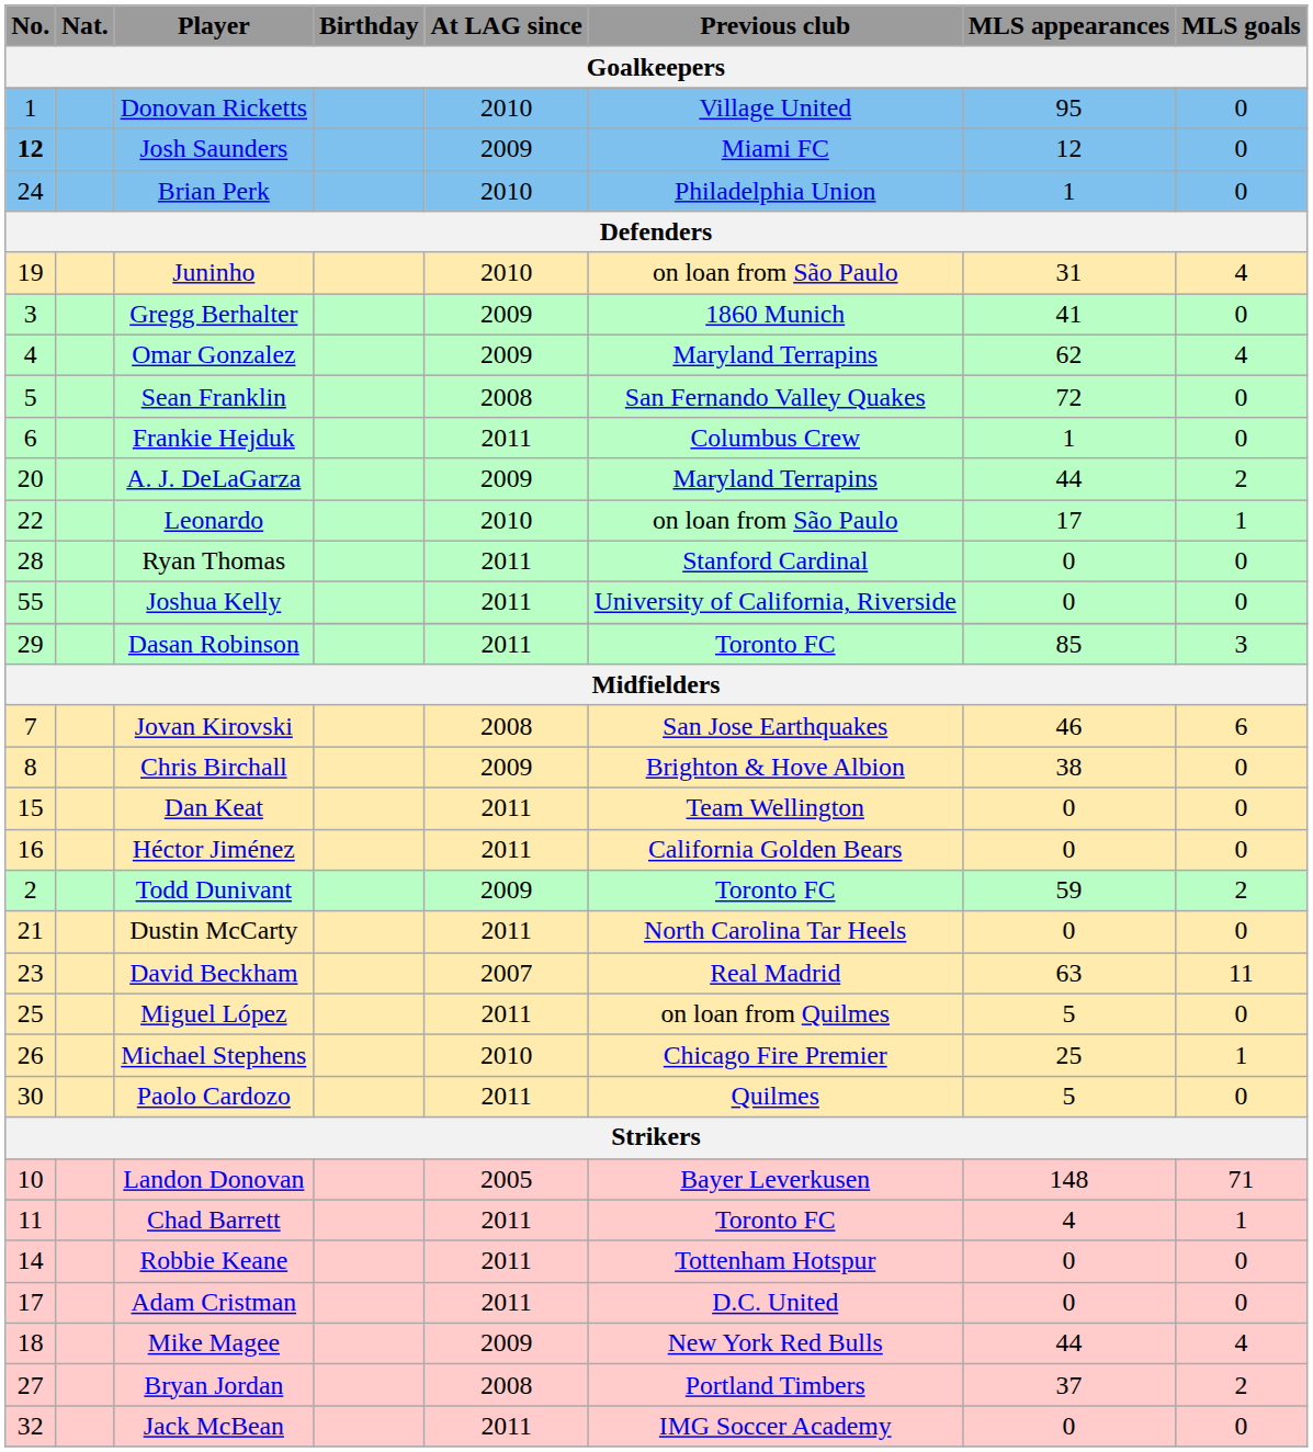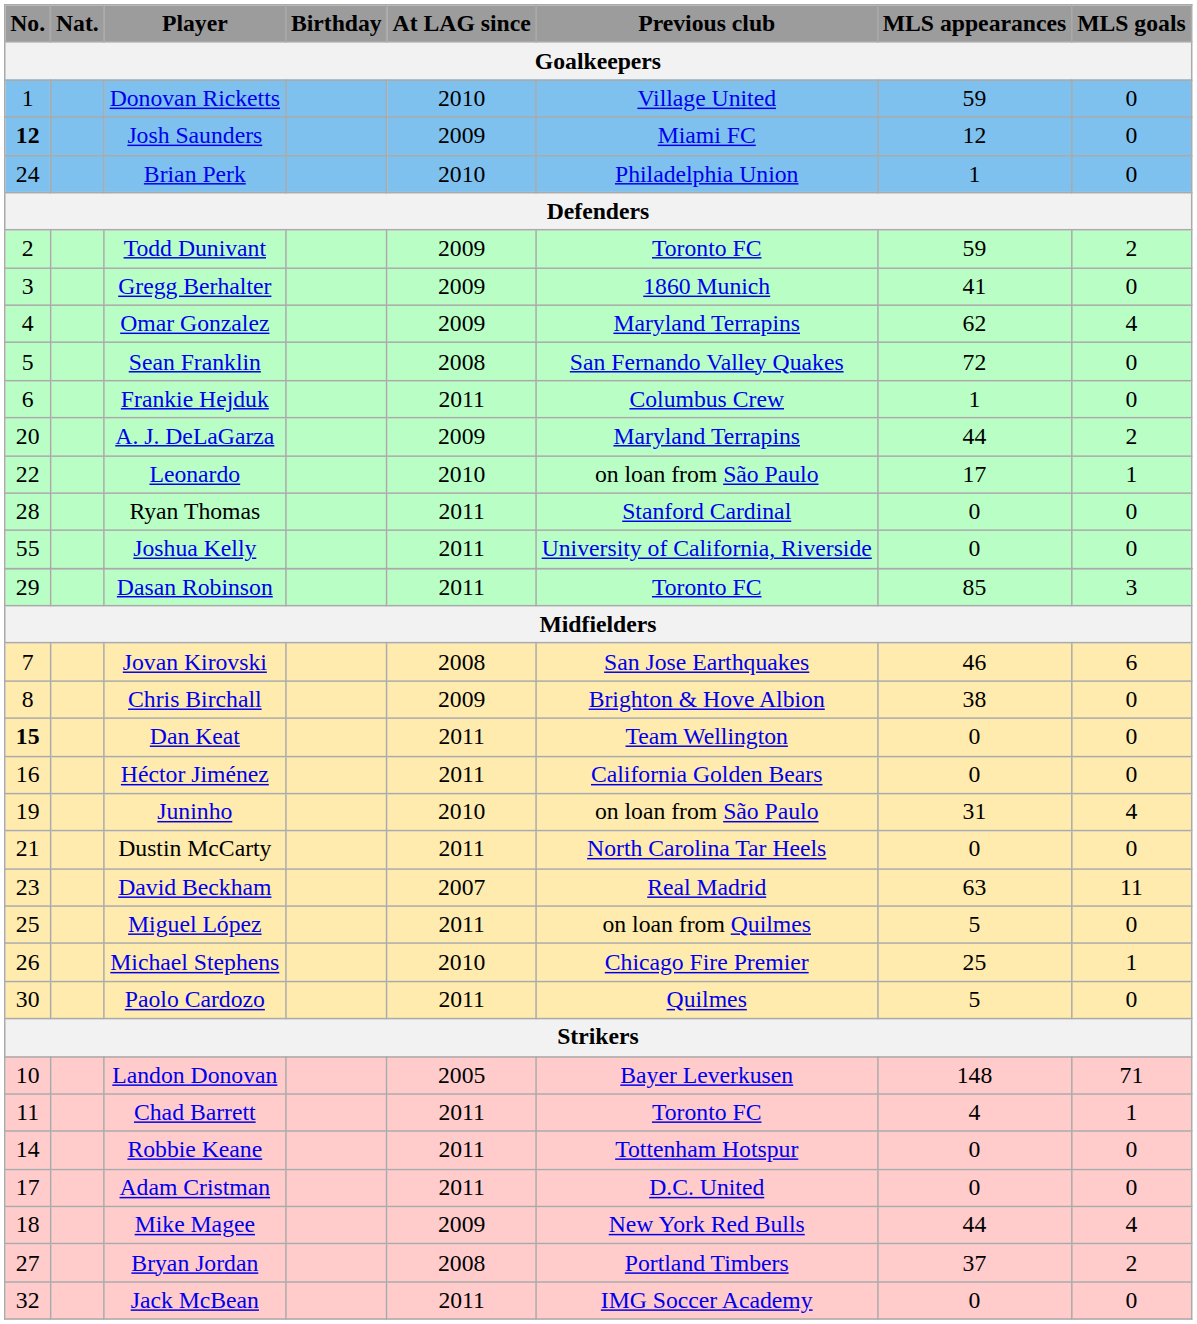Donovan Ricketts | MLS appearances: 95 -> 59
rows swapped: Todd Dunivant <-> Juninho
Dan Keat | No.: normal -> bold
